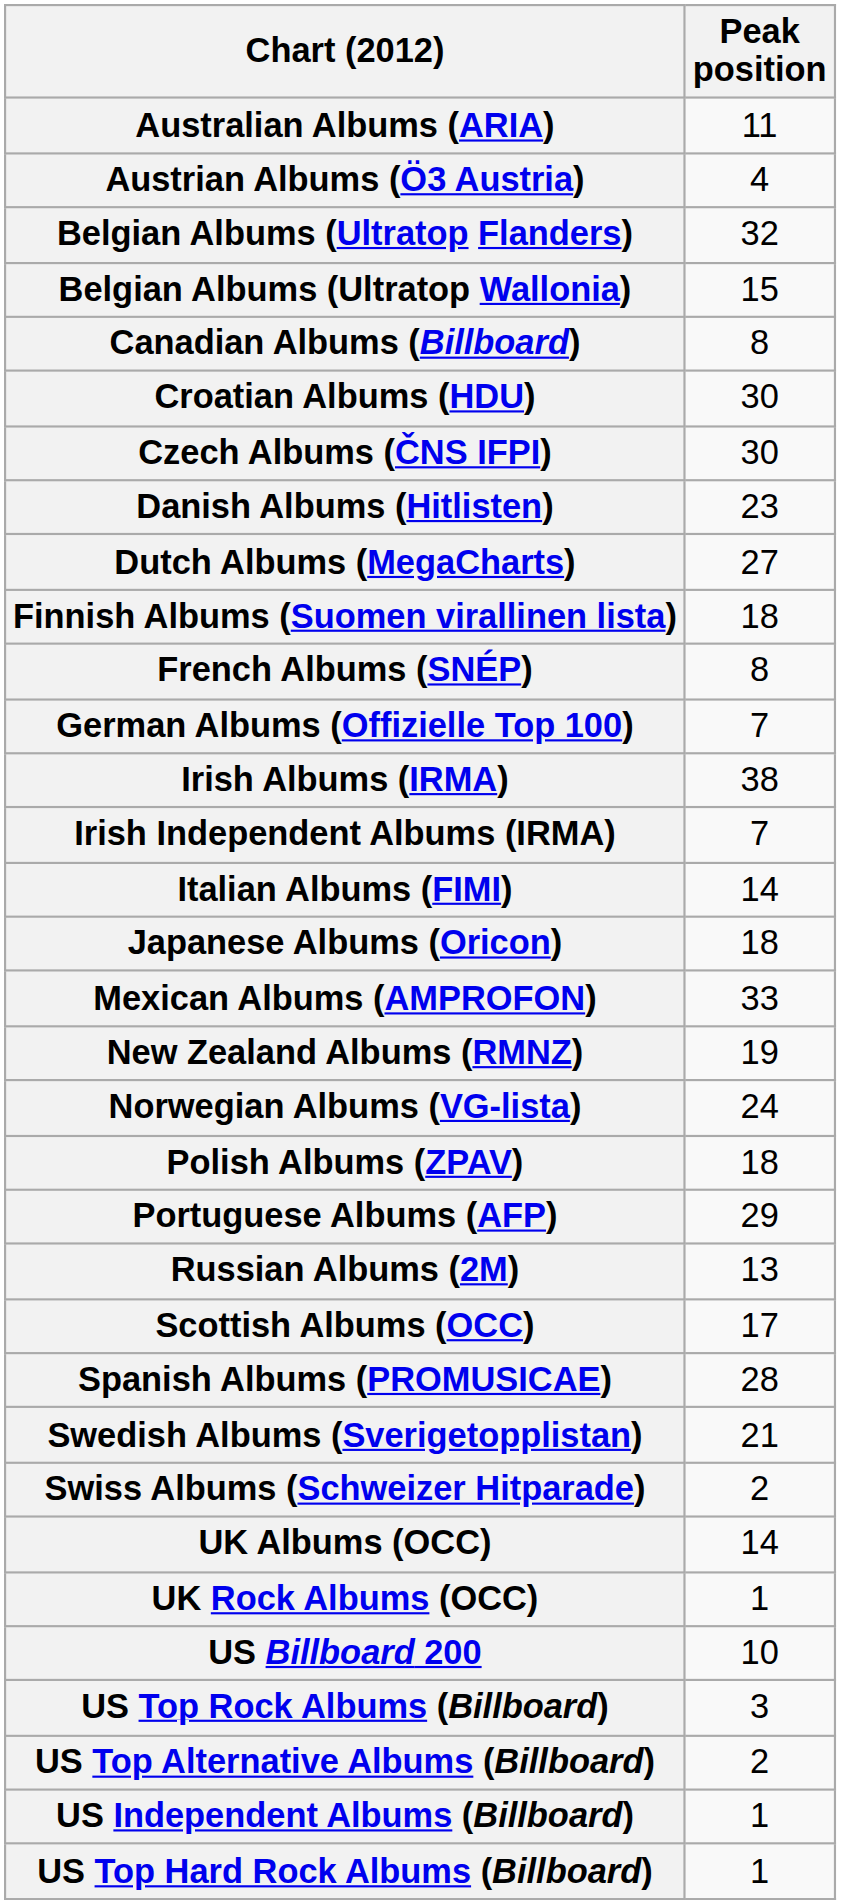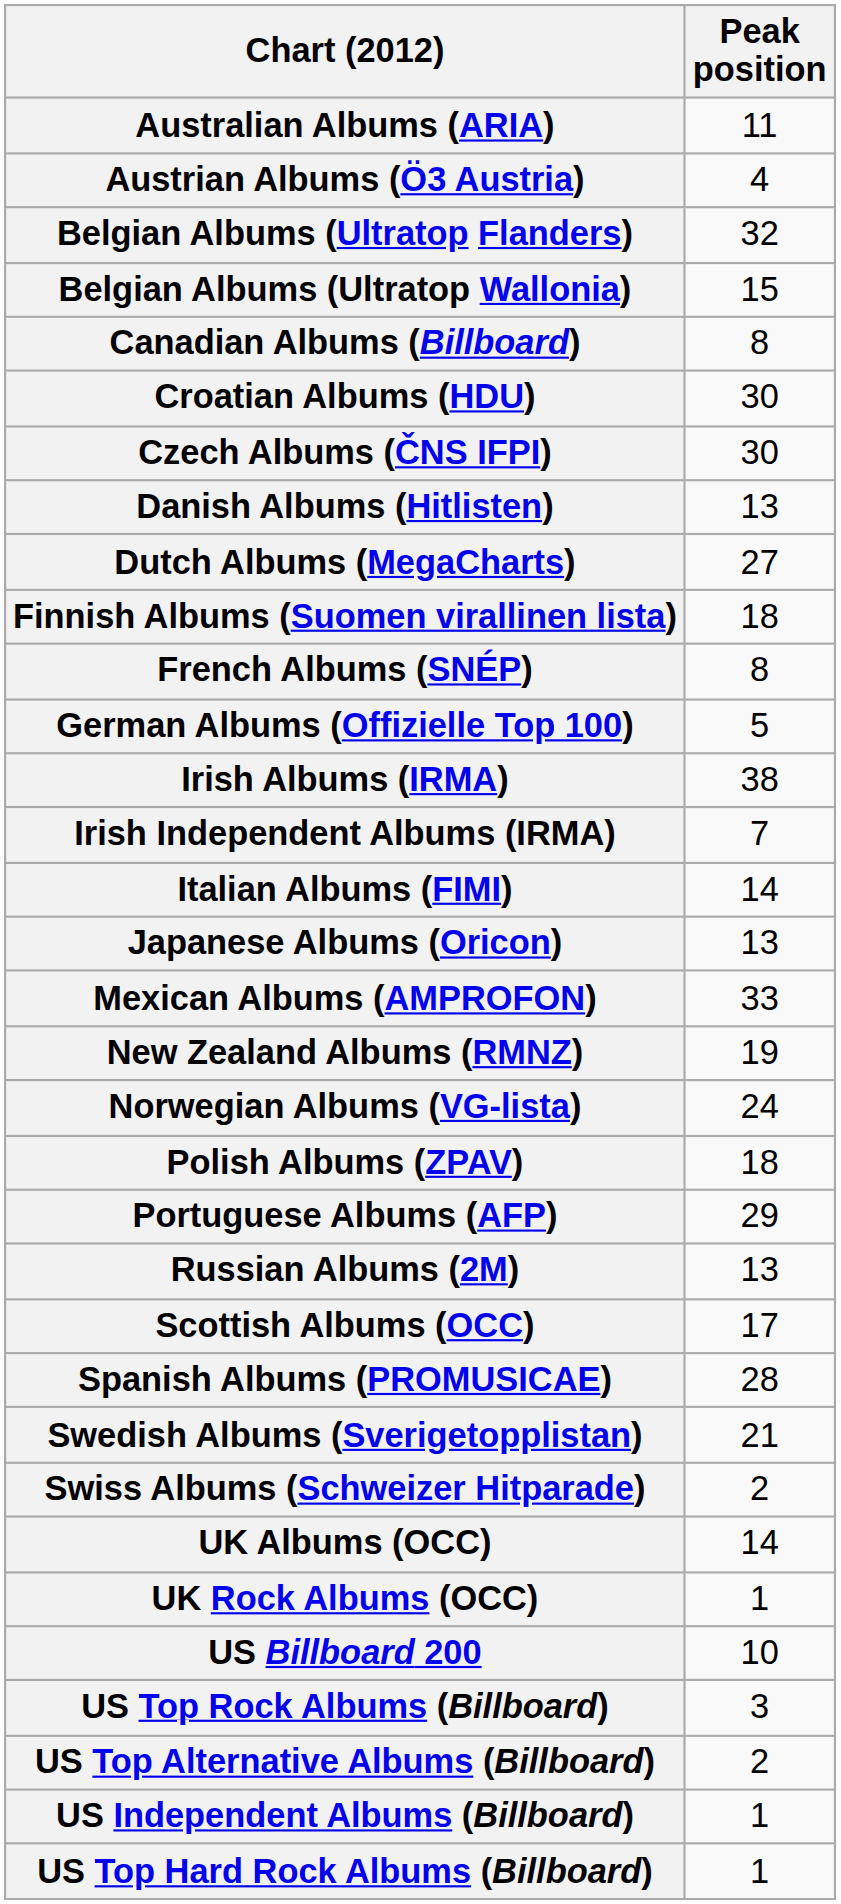Danish Albums (Hitlisten) | Peak position: 23 -> 13
German Albums (Offizielle Top 100) | Peak position: 7 -> 5
Japanese Albums (Oricon) | Peak position: 18 -> 13
